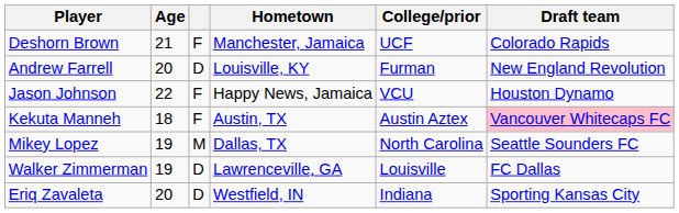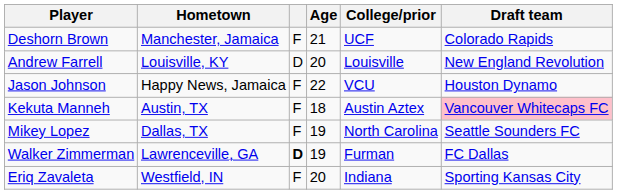columns swapped: Age <-> Hometown
Andrew Farrell | College/prior: Furman -> Louisville
Mikey Lopez | column 3: M -> F
Walker Zimmerman | column 3: normal -> bold
Walker Zimmerman | College/prior: Louisville -> Furman
Eriq Zavaleta | column 3: D -> F
